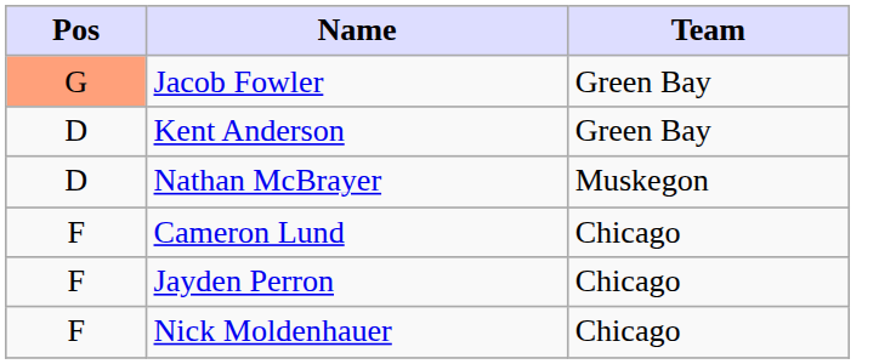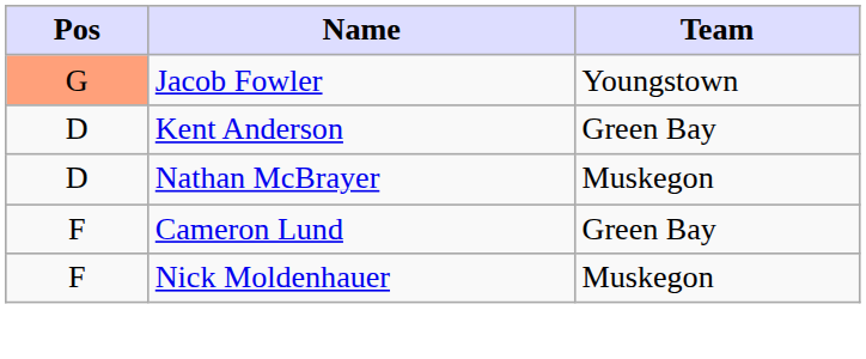Jacob Fowler | Team: Green Bay -> Youngstown
Cameron Lund | Team: Chicago -> Green Bay
- row: F | Jayden Perron | Chicago
Nick Moldenhauer | Team: Chicago -> Muskegon
